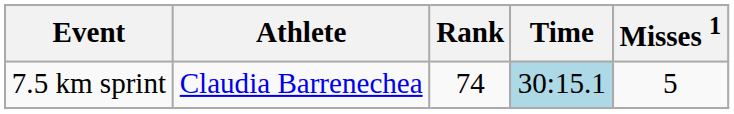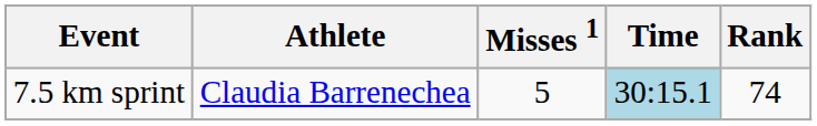columns swapped: Misses 1 <-> Rank
